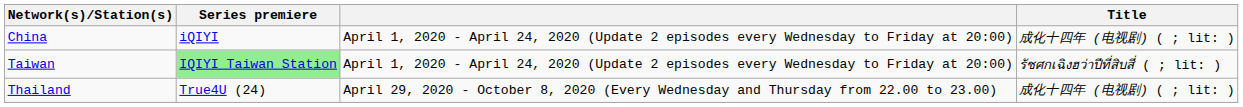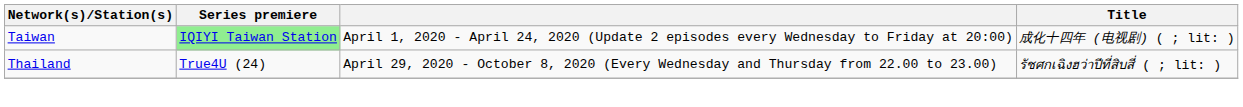- row: China | iQIYI | April 1, 2020 - April 24, 2020 (Update 2 episodes every Wednesday to Friday at 20:00) | 成化十四年 (电视剧) ( ; lit: )
Taiwan | Title: รัชศกเฉิงฮว่าปีที่สิบสี่ ( ; lit: ) -> 成化十四年 (电视剧) ( ; lit: )
Thailand | Title: 成化十四年 (电视剧) ( ; lit: ) -> รัชศกเฉิงฮว่าปีที่สิบสี่ ( ; lit: )
